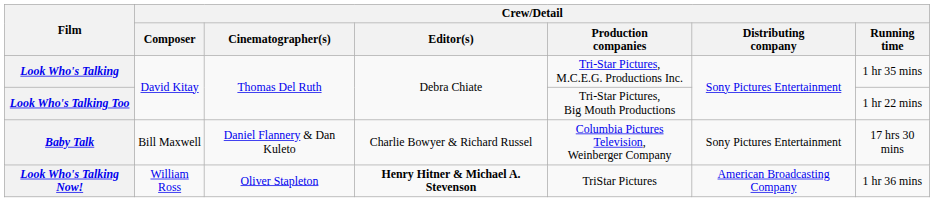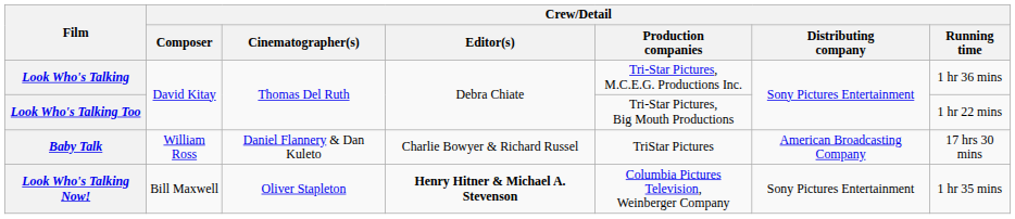Look Who's Talking | Crew/Detail / Running time: 1 hr 35 mins -> 1 hr 36 mins
Baby Talk | Crew/Detail / Composer: Bill Maxwell -> William Ross
Baby Talk | Crew/Detail / Production companies: Columbia Pictures Television, Weinberger Company -> TriStar Pictures
Baby Talk | Crew/Detail / Distributing company: Sony Pictures Entertainment -> American Broadcasting Company
Look Who's Talking Now! | Crew/Detail / Composer: William Ross -> Bill Maxwell
Look Who's Talking Now! | Crew/Detail / Production companies: TriStar Pictures -> Columbia Pictures Television, Weinberger Company
Look Who's Talking Now! | Crew/Detail / Distributing company: American Broadcasting Company -> Sony Pictures Entertainment
Look Who's Talking Now! | Crew/Detail / Running time: 1 hr 36 mins -> 1 hr 35 mins
